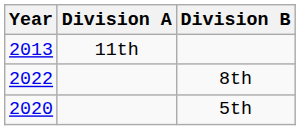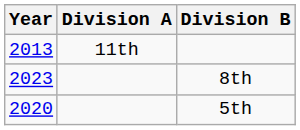8th | Year: 2022 -> 2023
